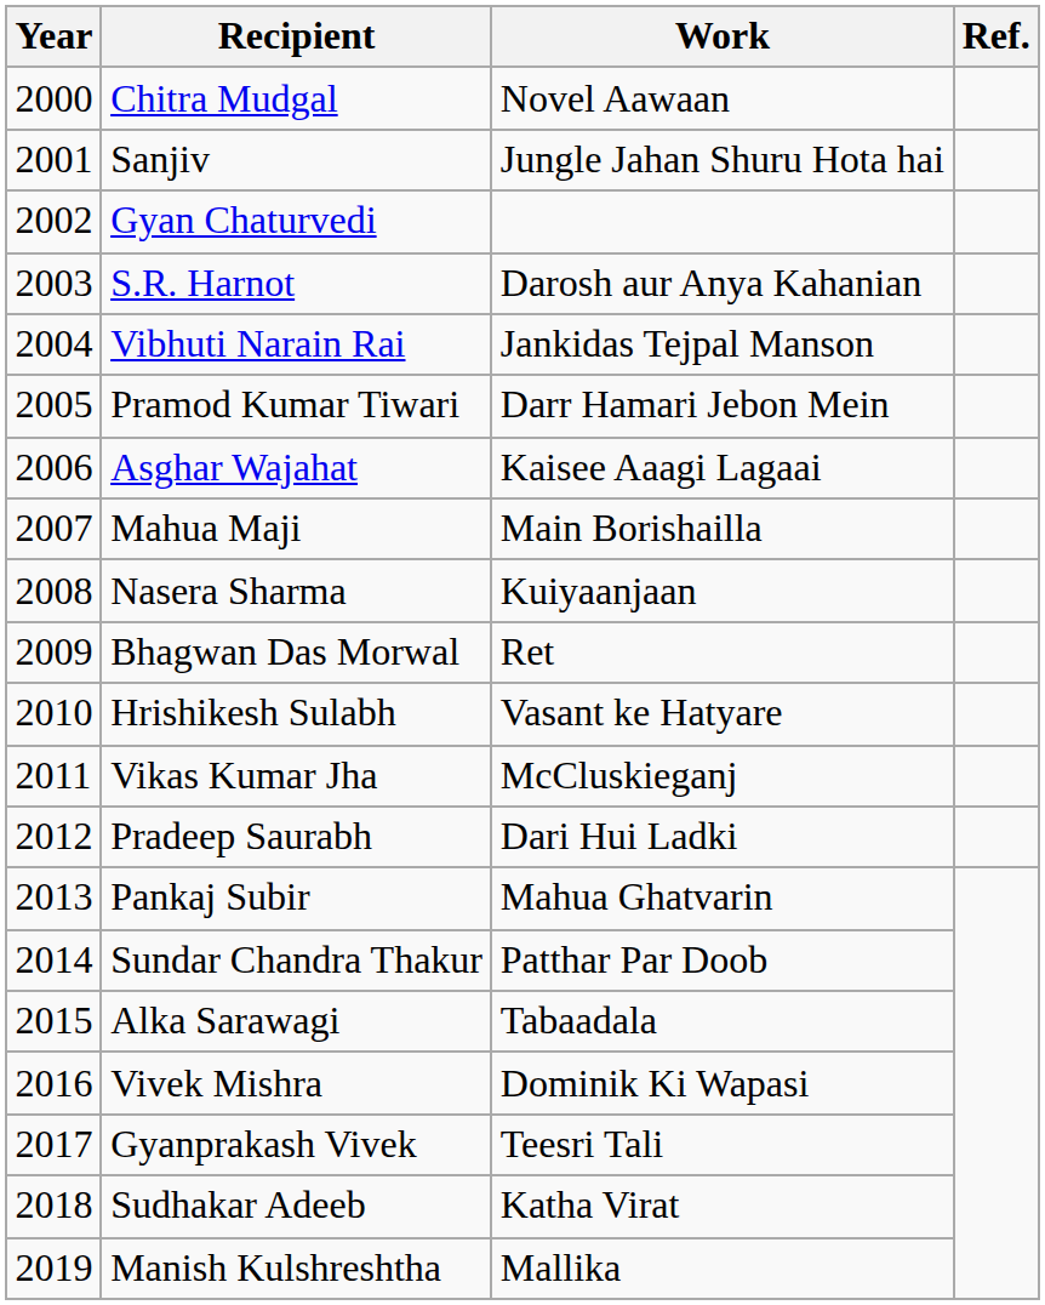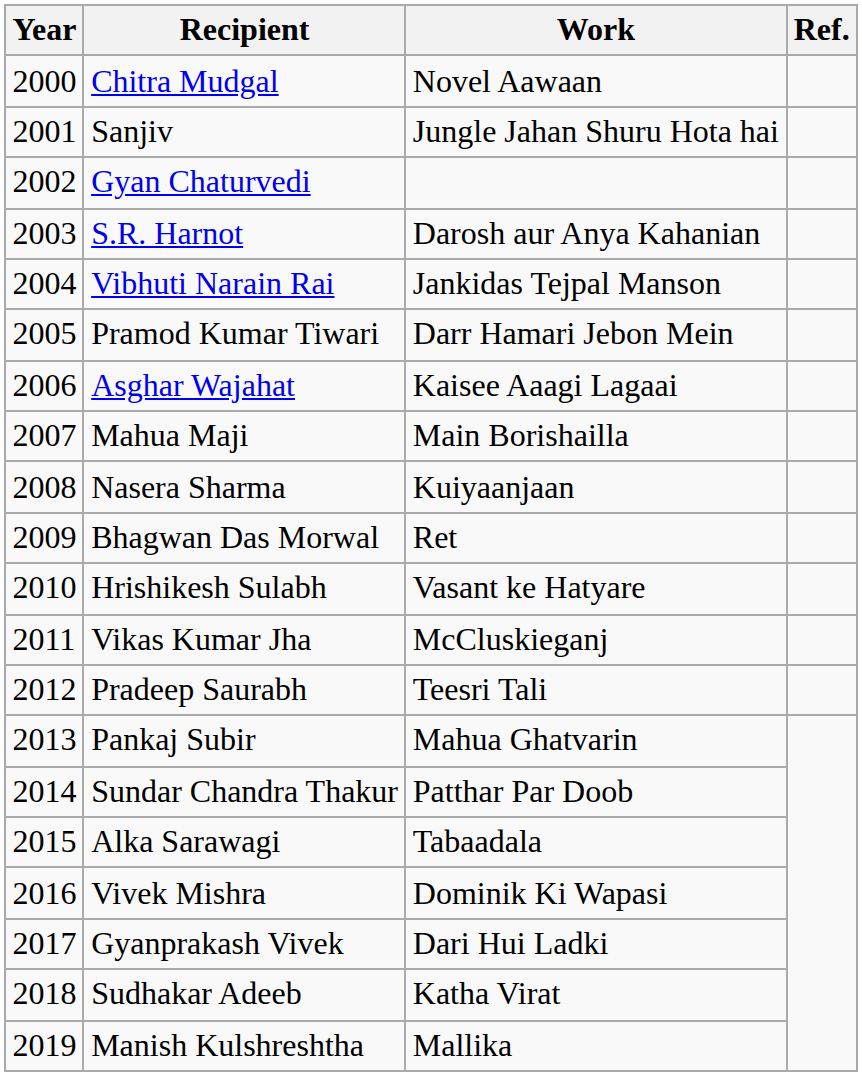Pradeep Saurabh | Work: Dari Hui Ladki -> Teesri Tali
Gyanprakash Vivek | Work: Teesri Tali -> Dari Hui Ladki
